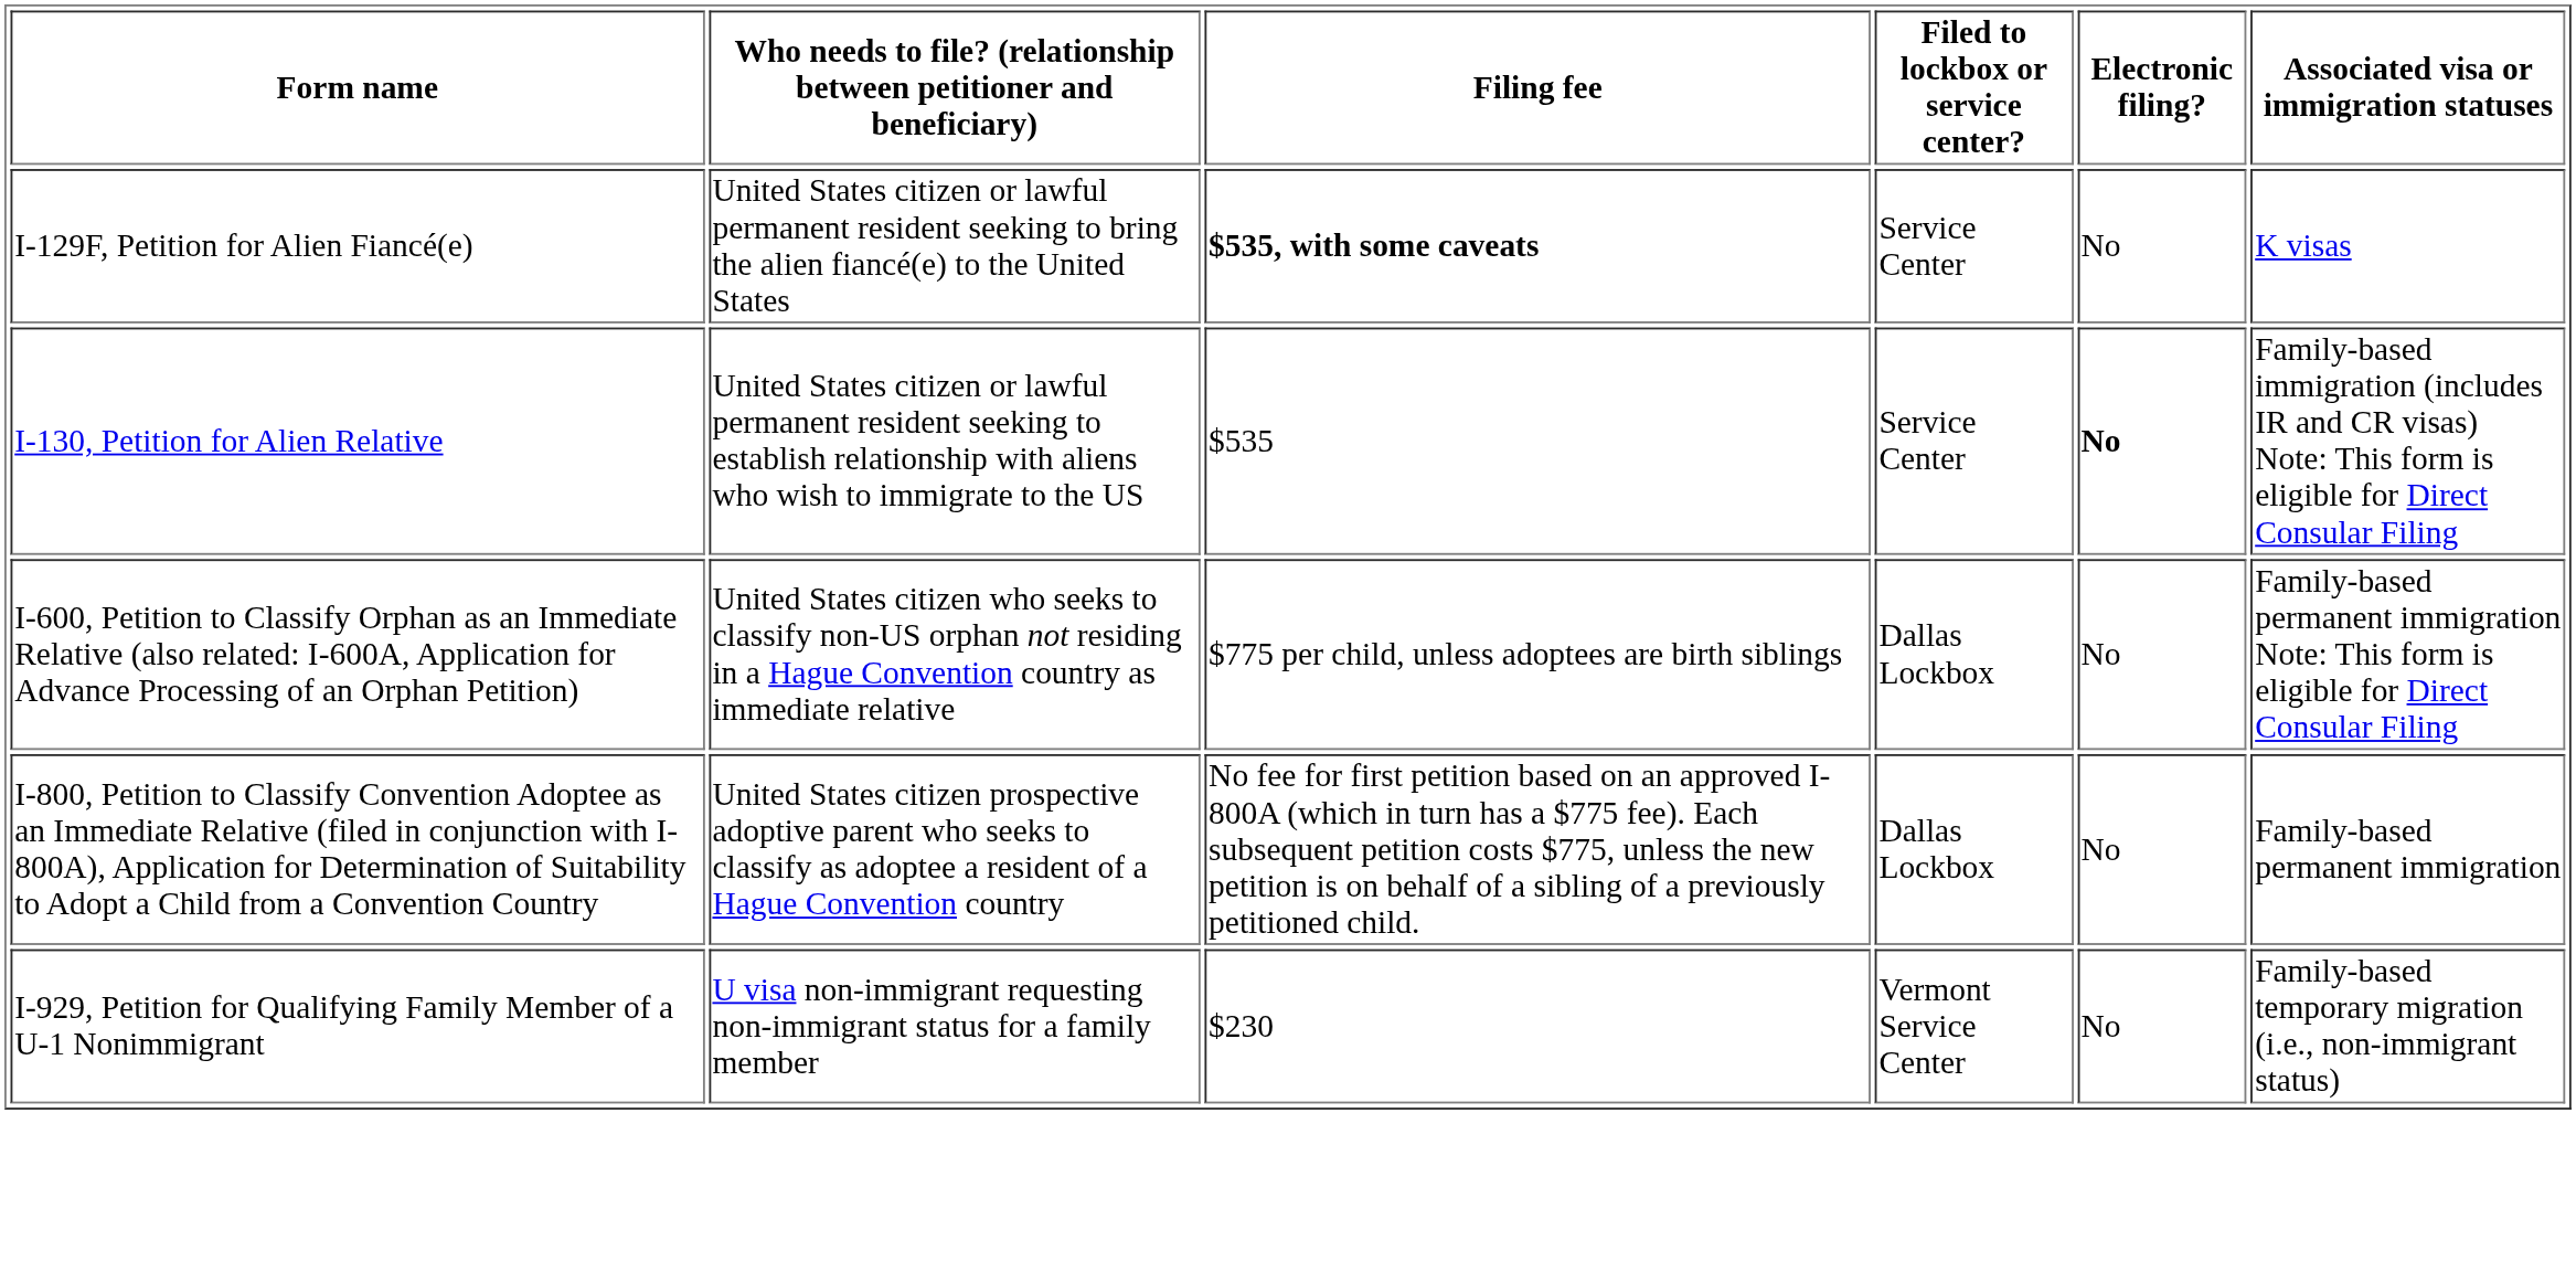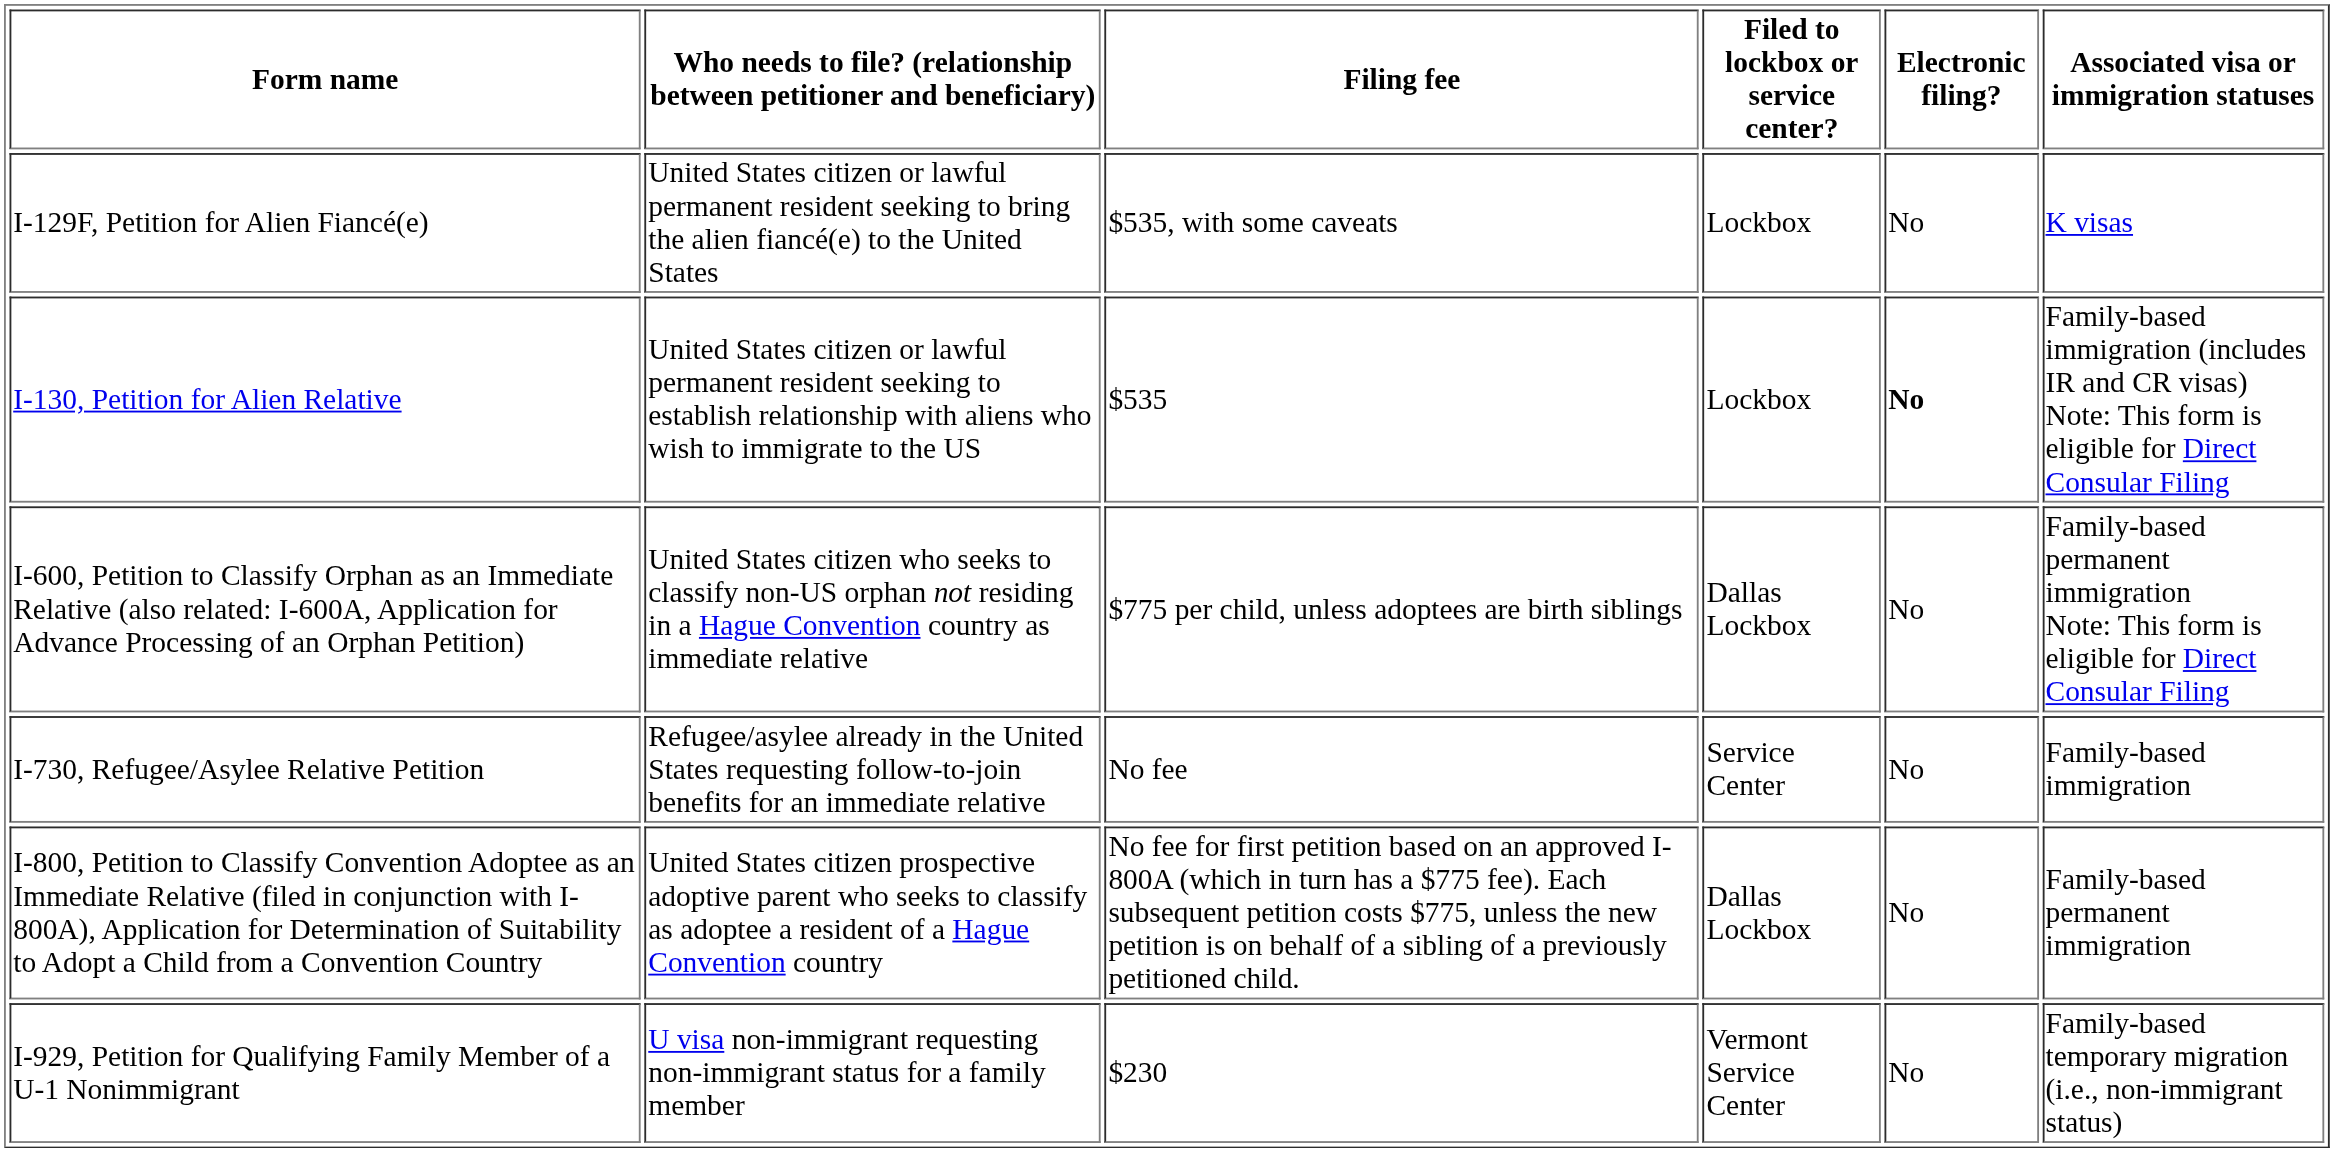I-129F, Petition for Alien Fiancé(e) | Filing fee: bold -> normal
I-129F, Petition for Alien Fiancé(e) | Filed to lockbox or service center?: Service Center -> Lockbox
I-130, Petition for Alien Relative | Filed to lockbox or service center?: Service Center -> Lockbox
+ row: I-730, Refugee/Asylee Relative Petition | Refugee/asylee already in the United States requesting follow-to-join benefits for an immediate relative | No fee | Service Center | No | Family-based immigration
